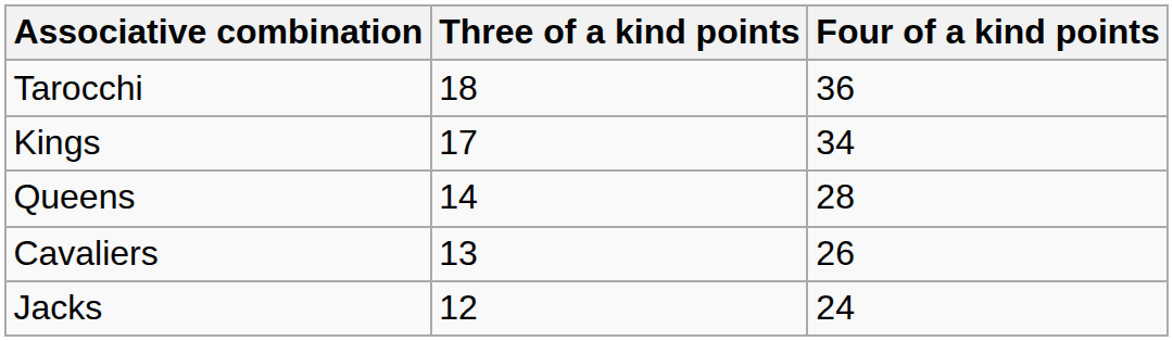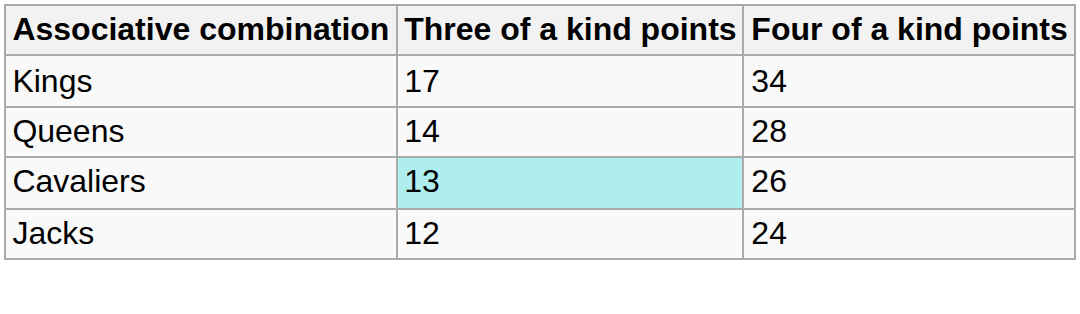- row: Tarocchi | 18 | 36
Cavaliers | Three of a kind points: no background -> paleturquoise background
